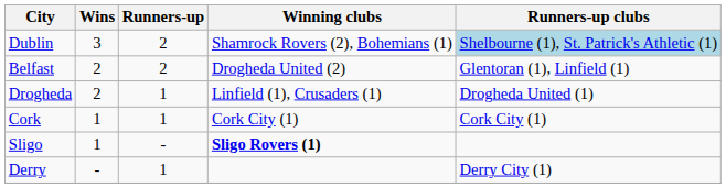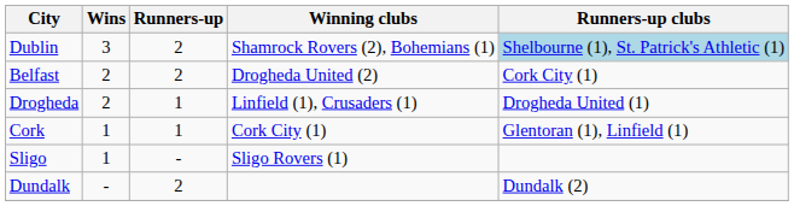Belfast | Runners-up clubs: Glentoran (1), Linfield (1) -> Cork City (1)
Cork | Runners-up clubs: Cork City (1) -> Glentoran (1), Linfield (1)
Sligo | Winning clubs: bold -> normal
+ row: Dundalk | - | 2 | Dundalk (2)
- row: Derry | - | 1 | Derry City (1)
